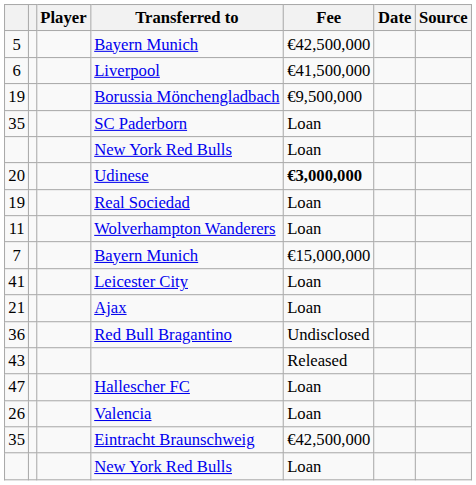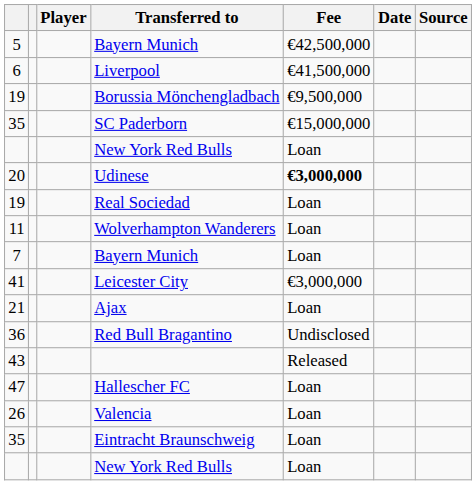SC Paderborn | Fee: Loan -> €15,000,000
7 / Bayern Munich | Fee: €15,000,000 -> Loan
Leicester City | Fee: Loan -> €3,000,000
Eintracht Braunschweig | Fee: €42,500,000 -> Loan
